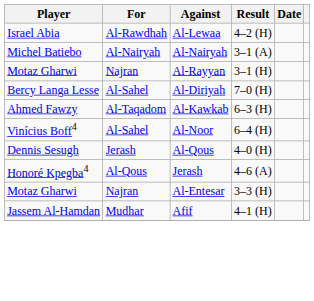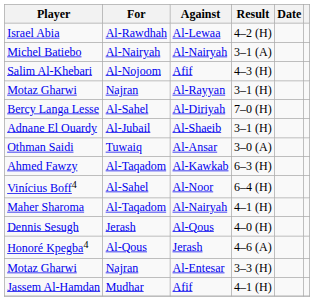+ row: Salim Al-Khebari | Al-Nojoom | Afif | 4–3 (H)
+ row: Adnane El Ouardy | Al-Jubail | Al-Shaeib | 3–1 (H)
+ row: Othman Saidi | Tuwaiq | Al-Ansar | 3–0 (A)
+ row: Maher Sharoma | Al-Taqadom | Al-Nairyah | 4–1 (H)
